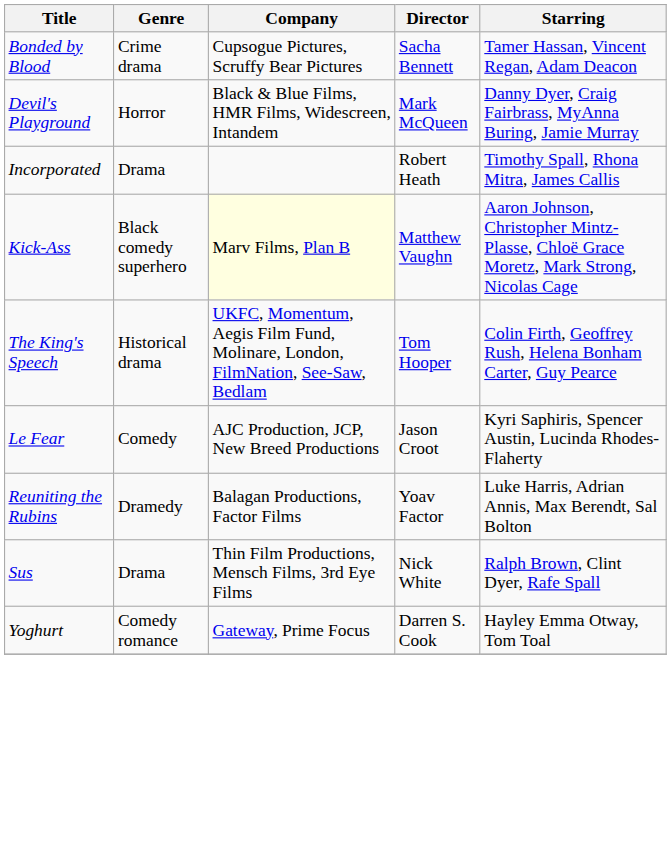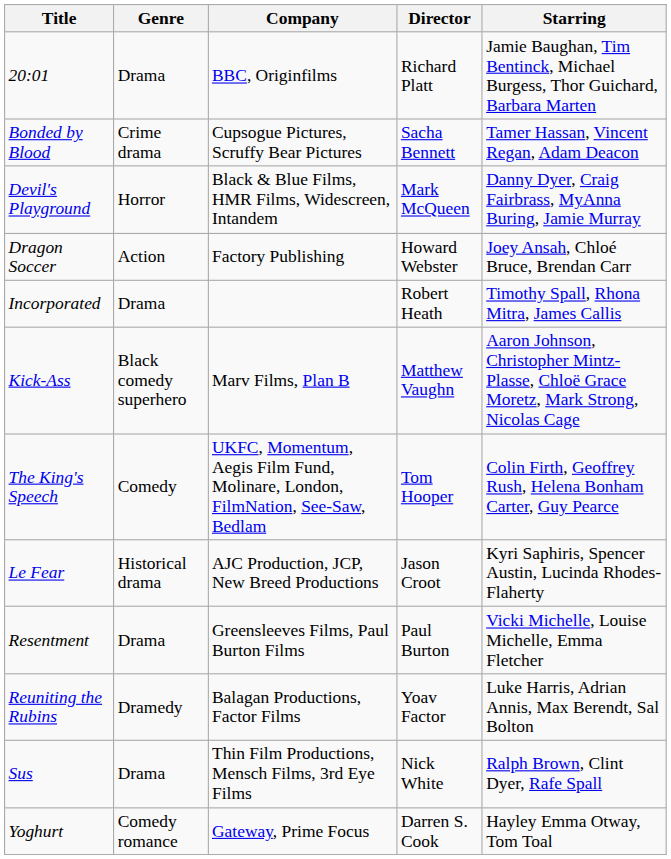+ row: 20:01 | Drama | BBC, Originfilms | Richard Platt | Jamie Baughan, Tim Bentinck, Michael Burgess, Thor Guichard, Barbara Marten
+ row: Dragon Soccer | Action | Factory Publishing | Howard Webster | Joey Ansah, Chloé Bruce, Brendan Carr
Kick-Ass | Company: lightyellow background -> no background
The King's Speech | Genre: Historical drama -> Comedy
Le Fear | Genre: Comedy -> Historical drama
+ row: Resentment | Drama | Greensleeves Films, Paul Burton Films | Paul Burton | Vicki Michelle, Louise Michelle, Emma Fletcher
